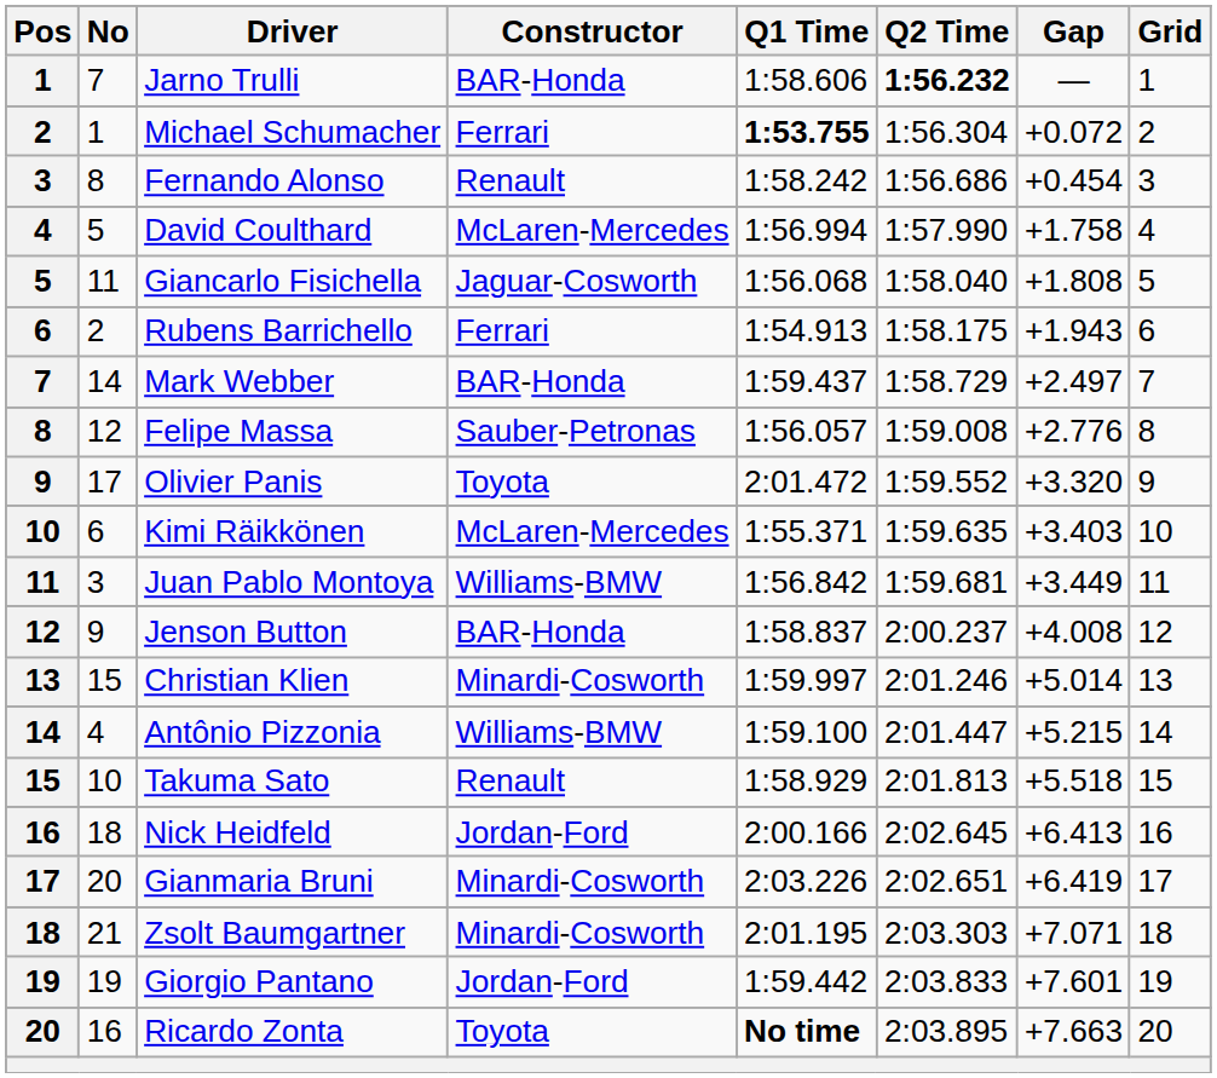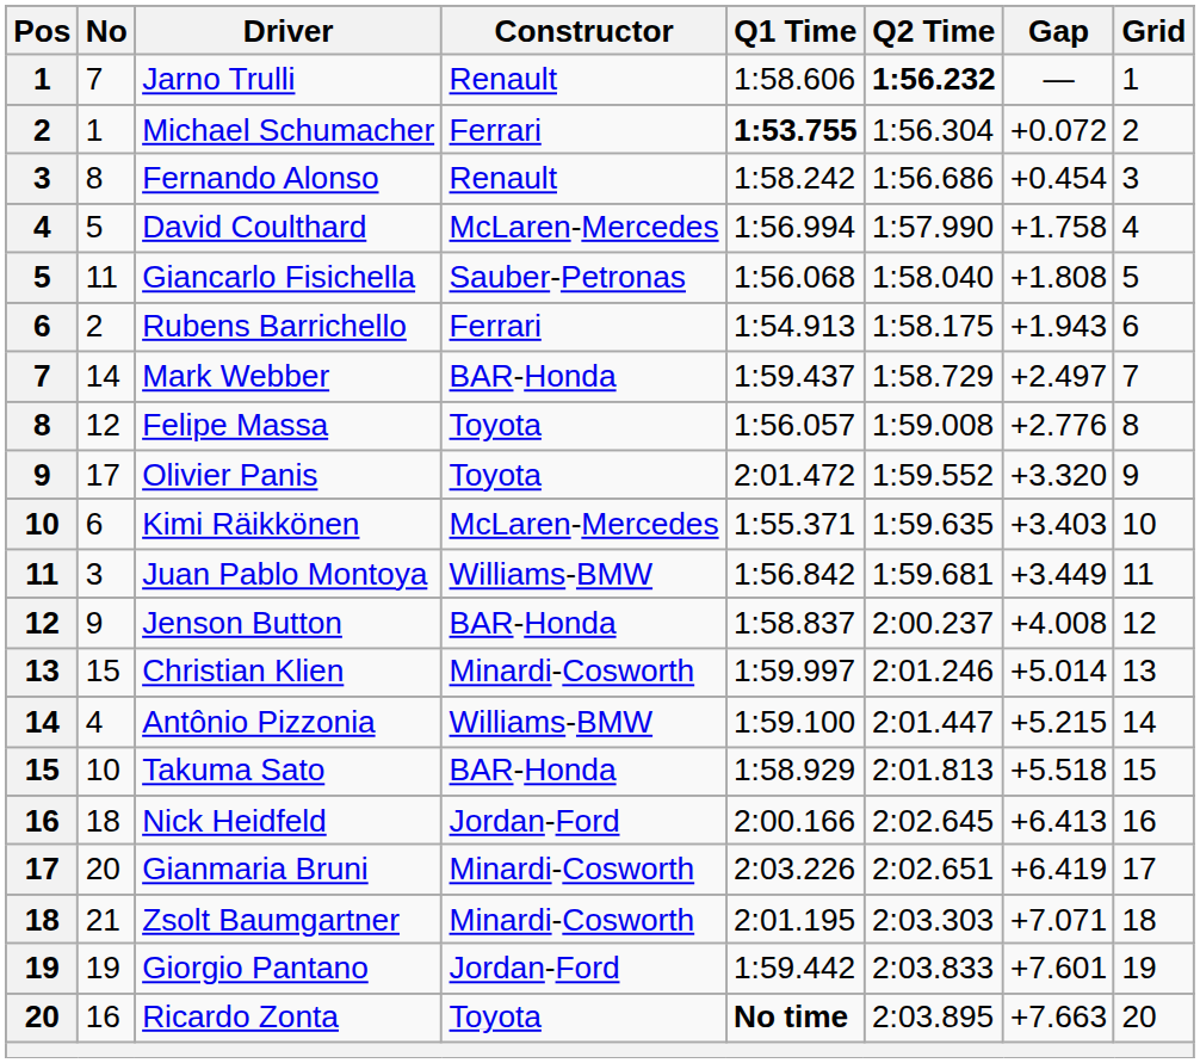Jarno Trulli | Constructor: BAR-Honda -> Renault
Giancarlo Fisichella | Constructor: Jaguar-Cosworth -> Sauber-Petronas
Felipe Massa | Constructor: Sauber-Petronas -> Toyota
Takuma Sato | Constructor: Renault -> BAR-Honda
